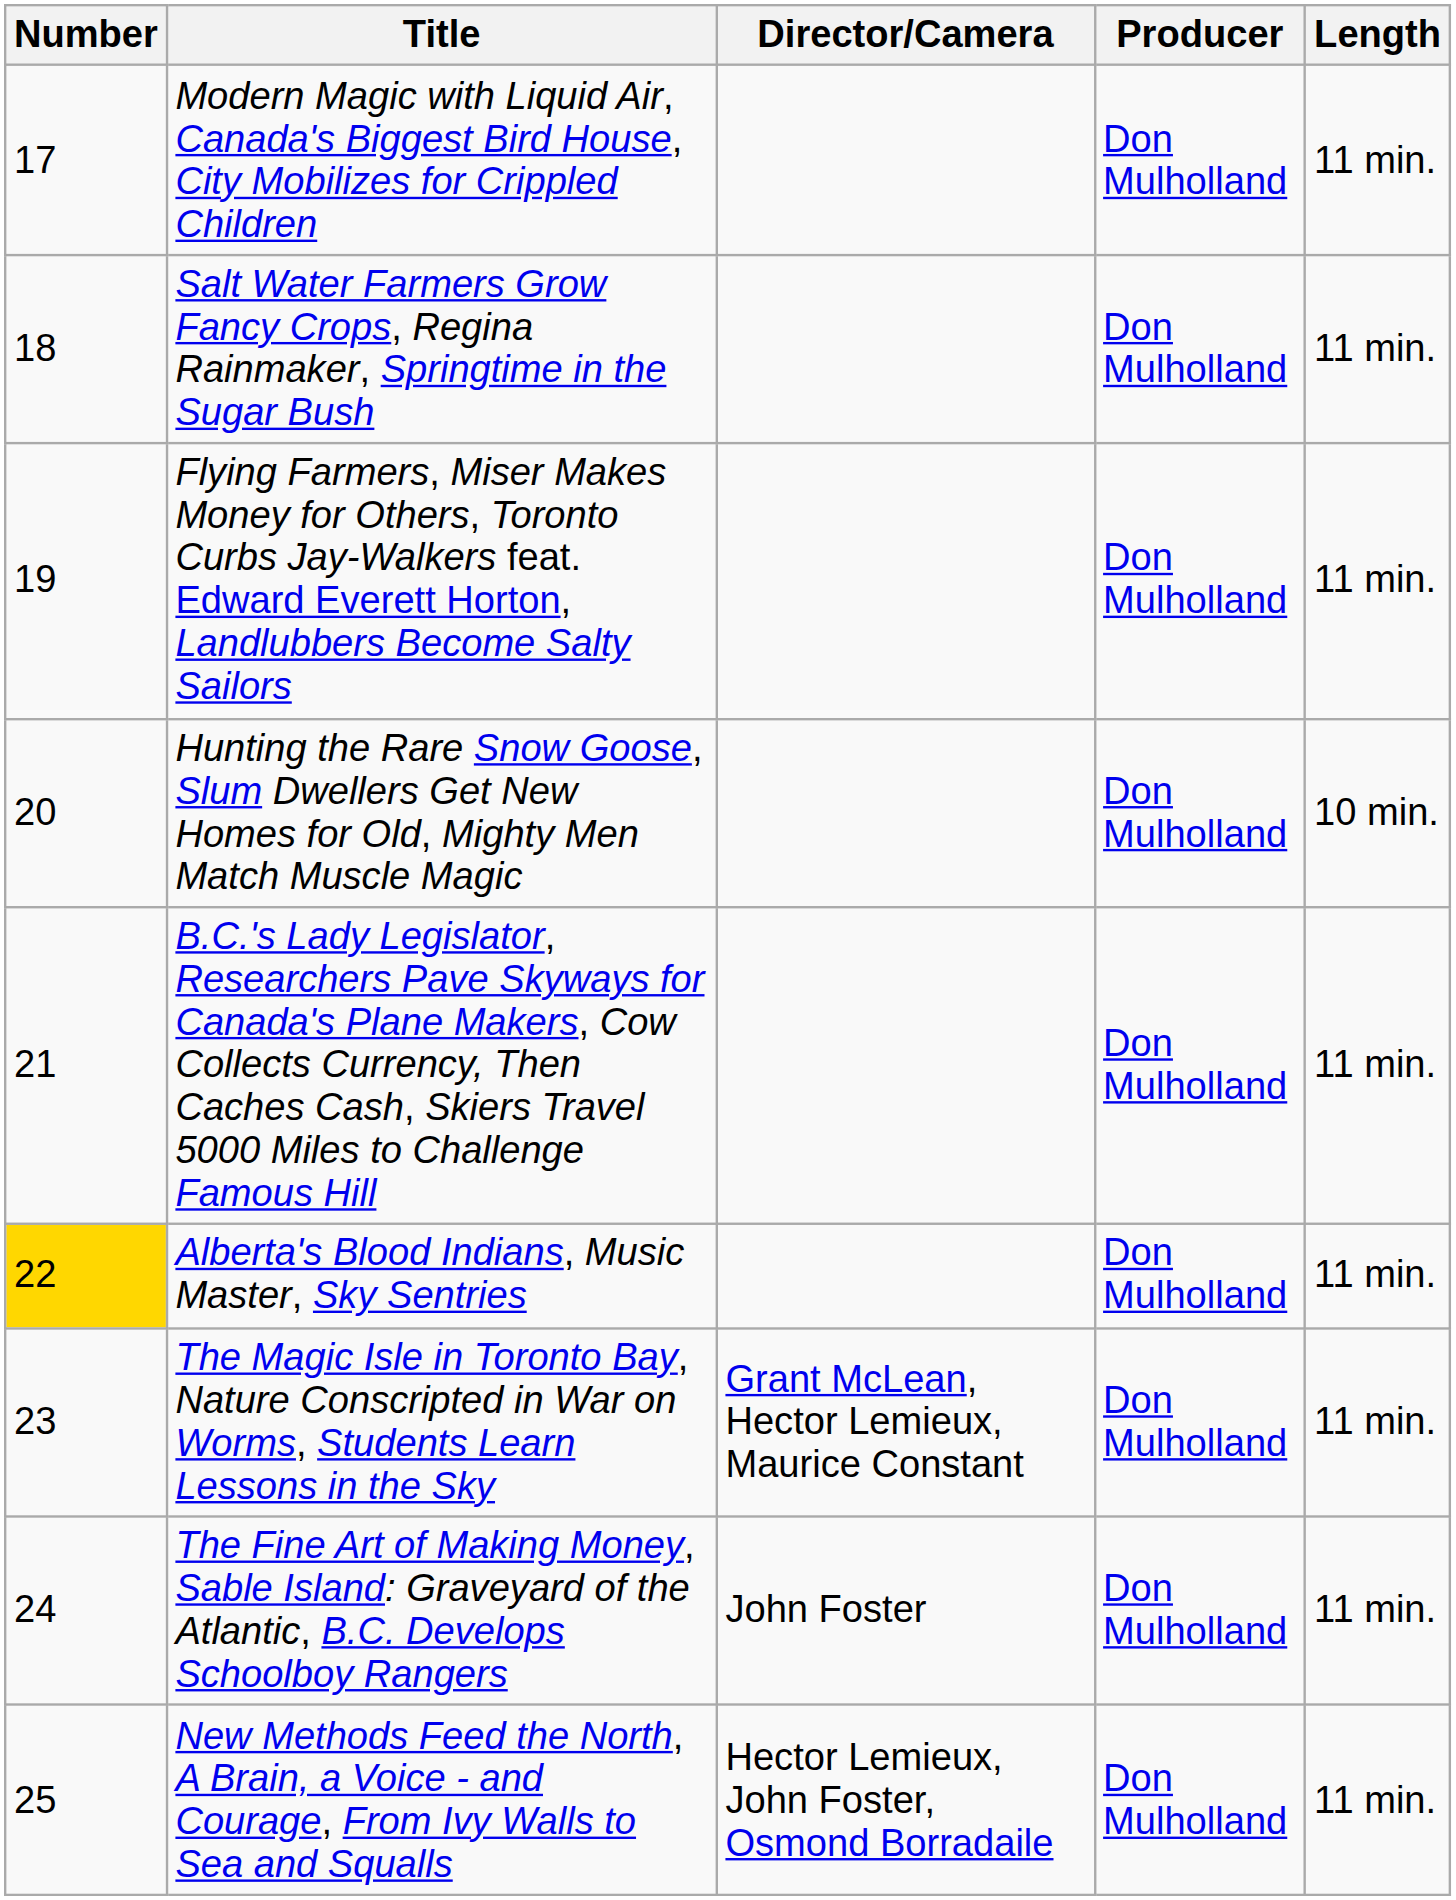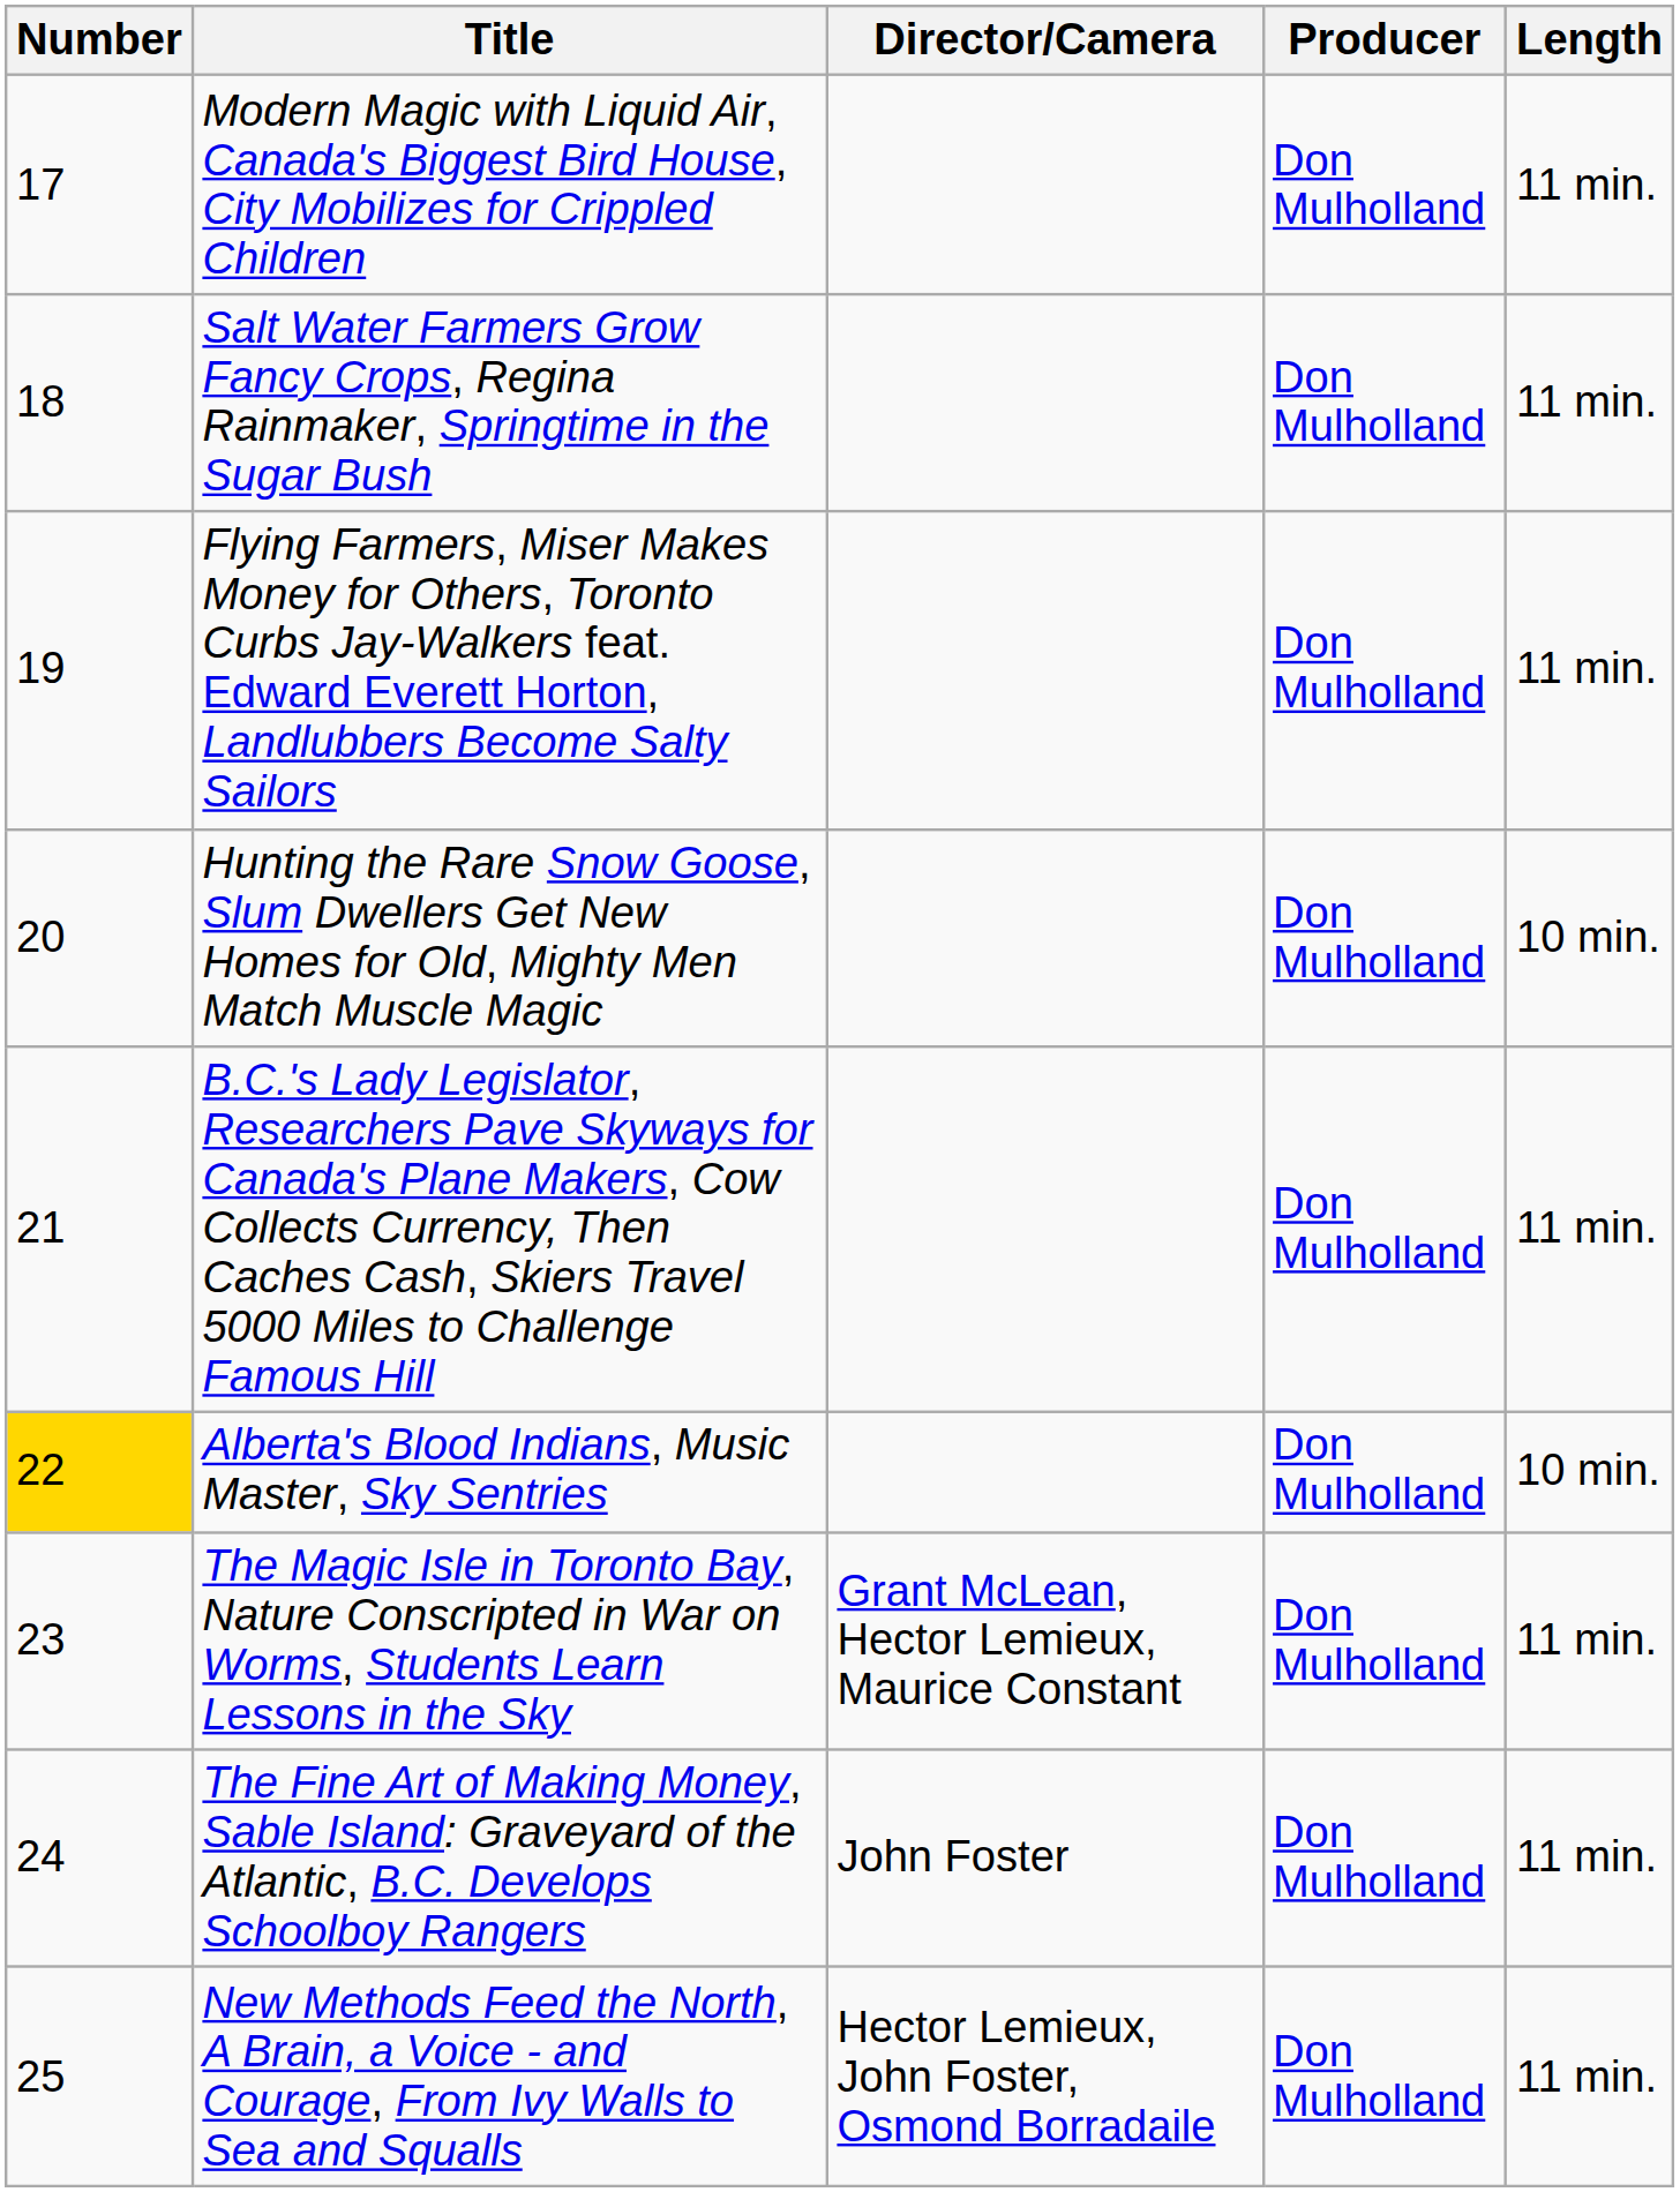Alberta's Blood Indians, Music Master, Sky Sentries | Length: 11 min. -> 10 min.
